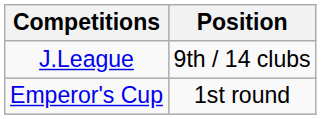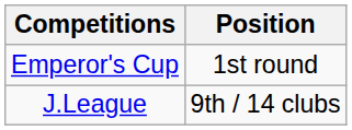rows swapped: J.League <-> Emperor's Cup
